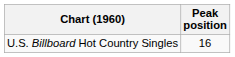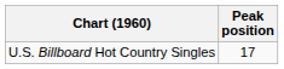U.S. Billboard Hot Country Singles | Peak position: 16 -> 17
